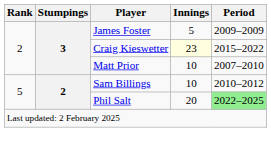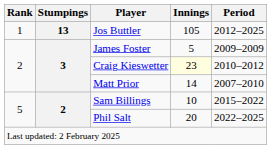+ row: 1 | 13 | Jos Buttler | 105 | 2012–2025
Craig Kieswetter | Period: 2015–2022 -> 2010–2012
Matt Prior | Innings: 10 -> 14
Sam Billings | Period: 2010–2012 -> 2015–2022
Phil Salt | Period: lightgreen background -> no background
